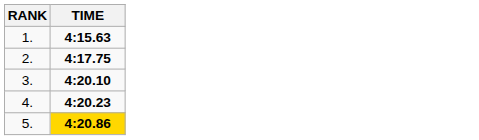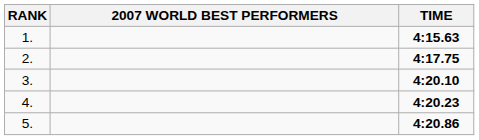+ column: 2007 WORLD BEST PERFORMERS
5. | TIME: gold background -> no background
